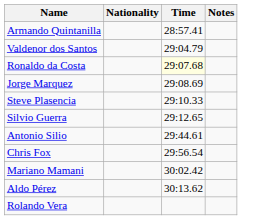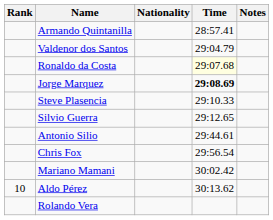+ column: Rank | 10
Jorge Marquez | Time: normal -> bold
